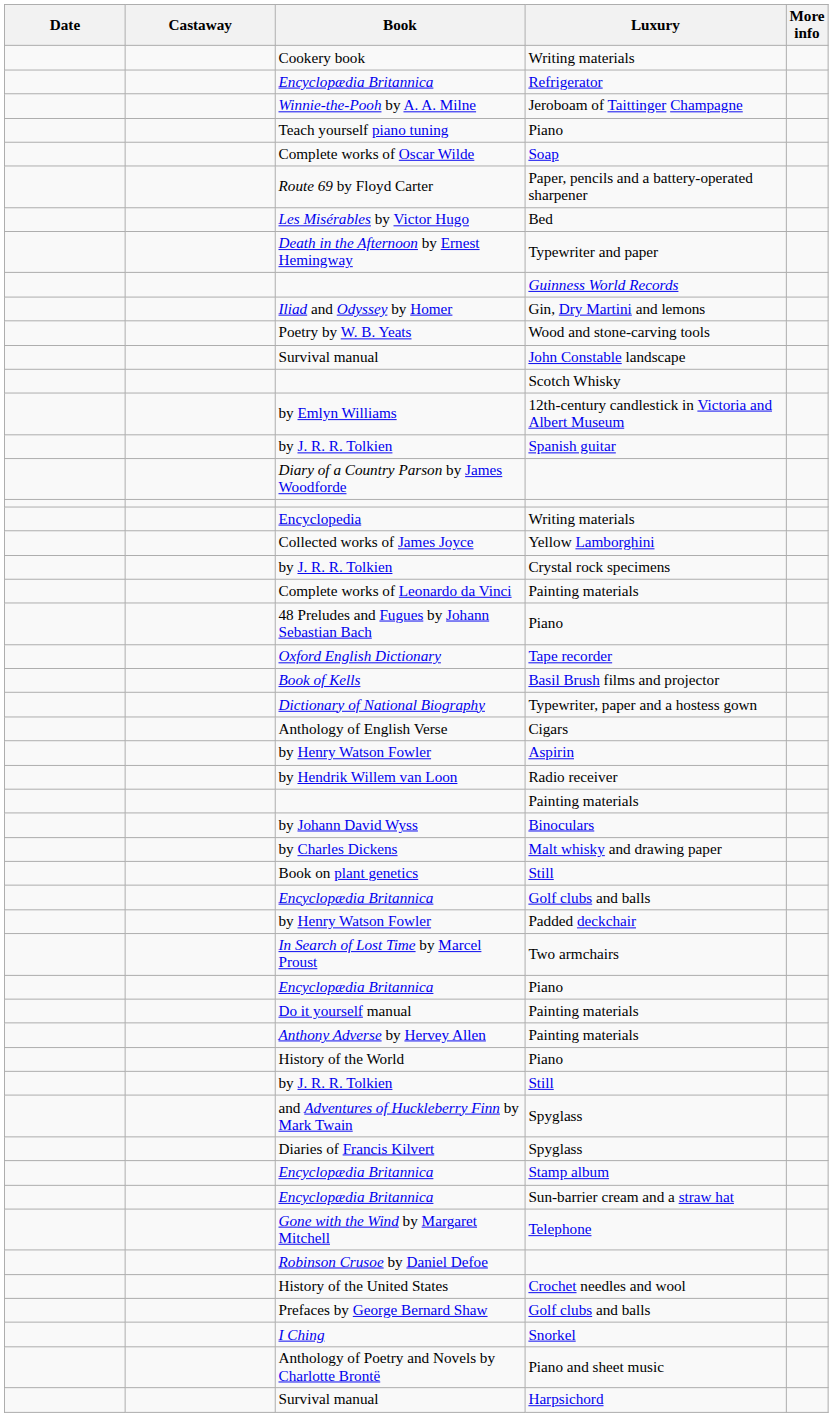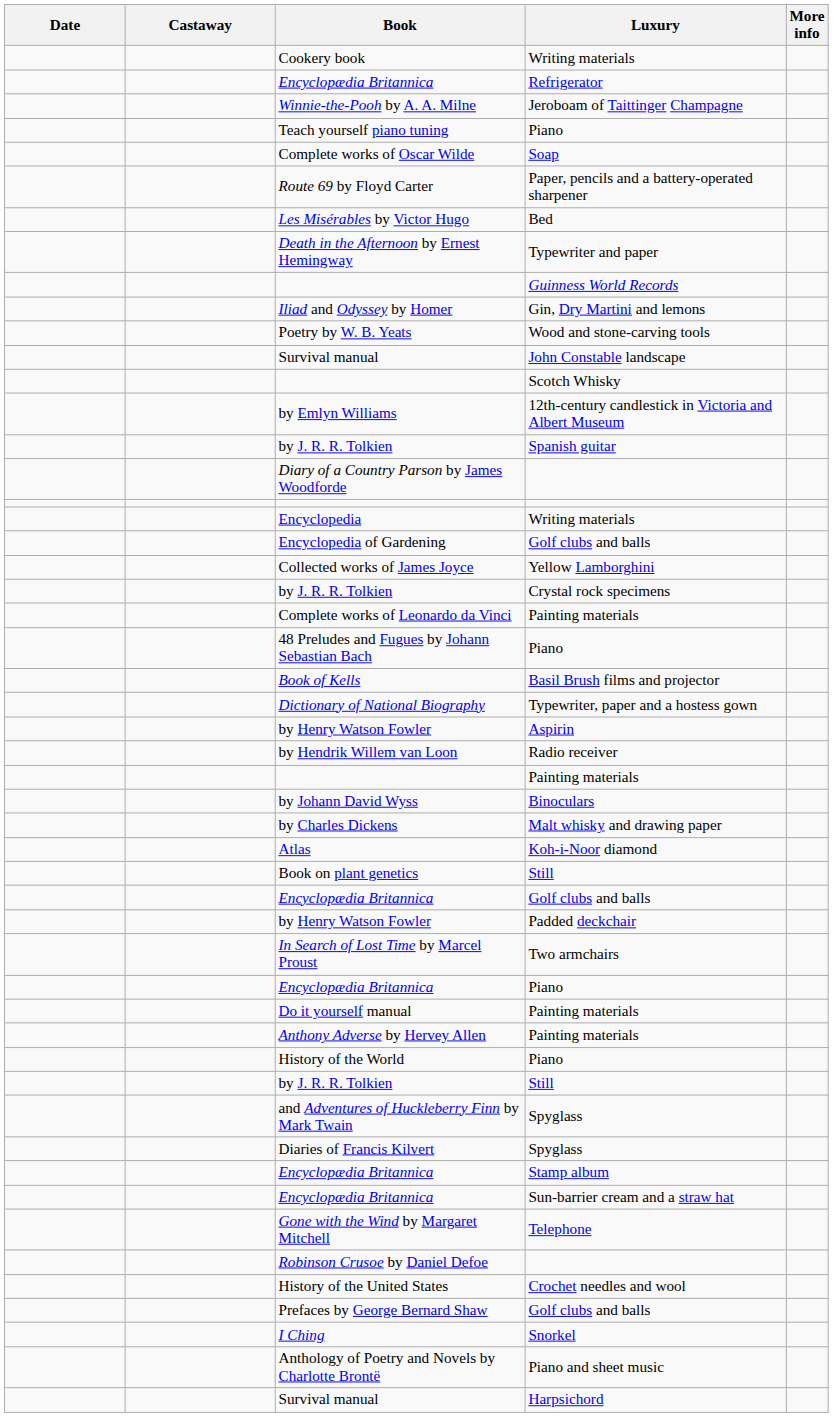+ row: Encyclopedia of Gardening | Golf clubs and balls
- row: Oxford English Dictionary | Tape recorder
- row: Anthology of English Verse | Cigars
+ row: Atlas | Koh-i-Noor diamond
